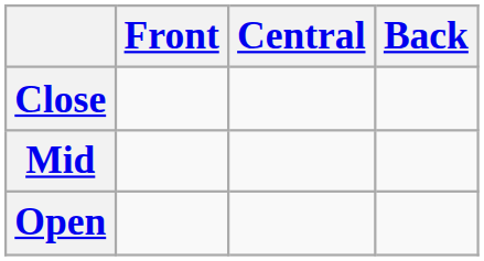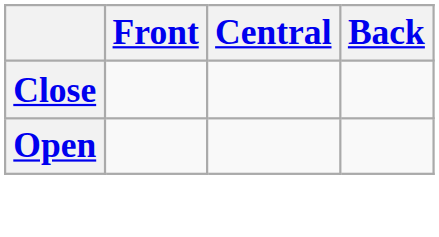- row: Mid
